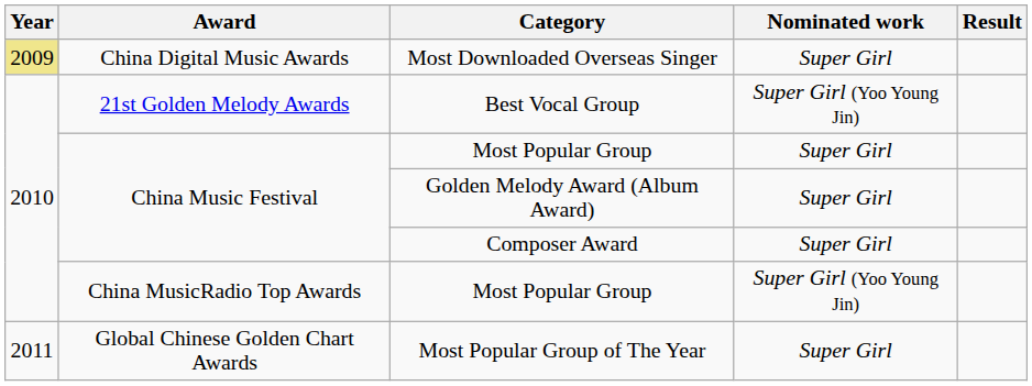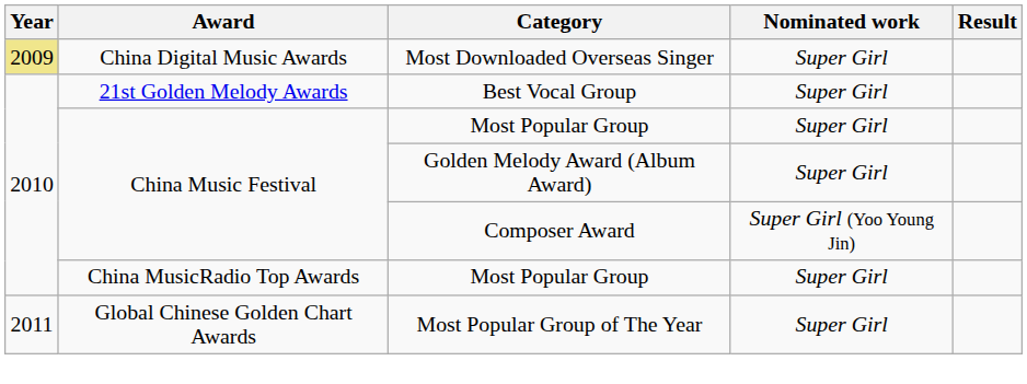Best Vocal Group | Nominated work: Super Girl (Yoo Young Jin) -> Super Girl
Composer Award | Nominated work: Super Girl -> Super Girl (Yoo Young Jin)
China MusicRadio Top Awards / Most Popular Group | Nominated work: Super Girl (Yoo Young Jin) -> Super Girl
